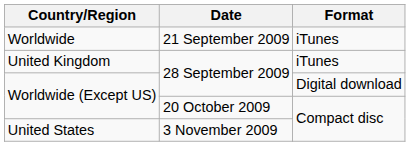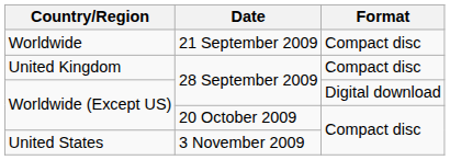Worldwide | Format: iTunes -> Compact disc
United Kingdom | Format: iTunes -> Compact disc
